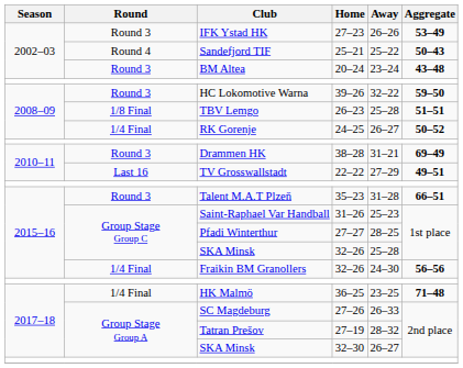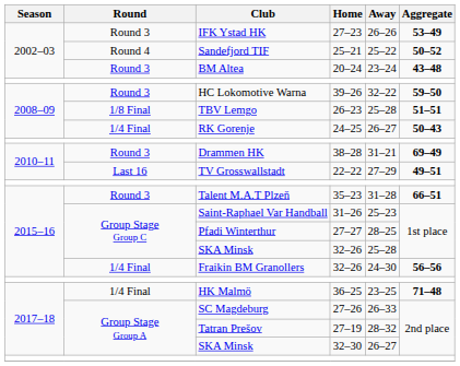Sandefjord TIF | Aggregate: 50–43 -> 50–52
RK Gorenje | Aggregate: 50–52 -> 50–43
